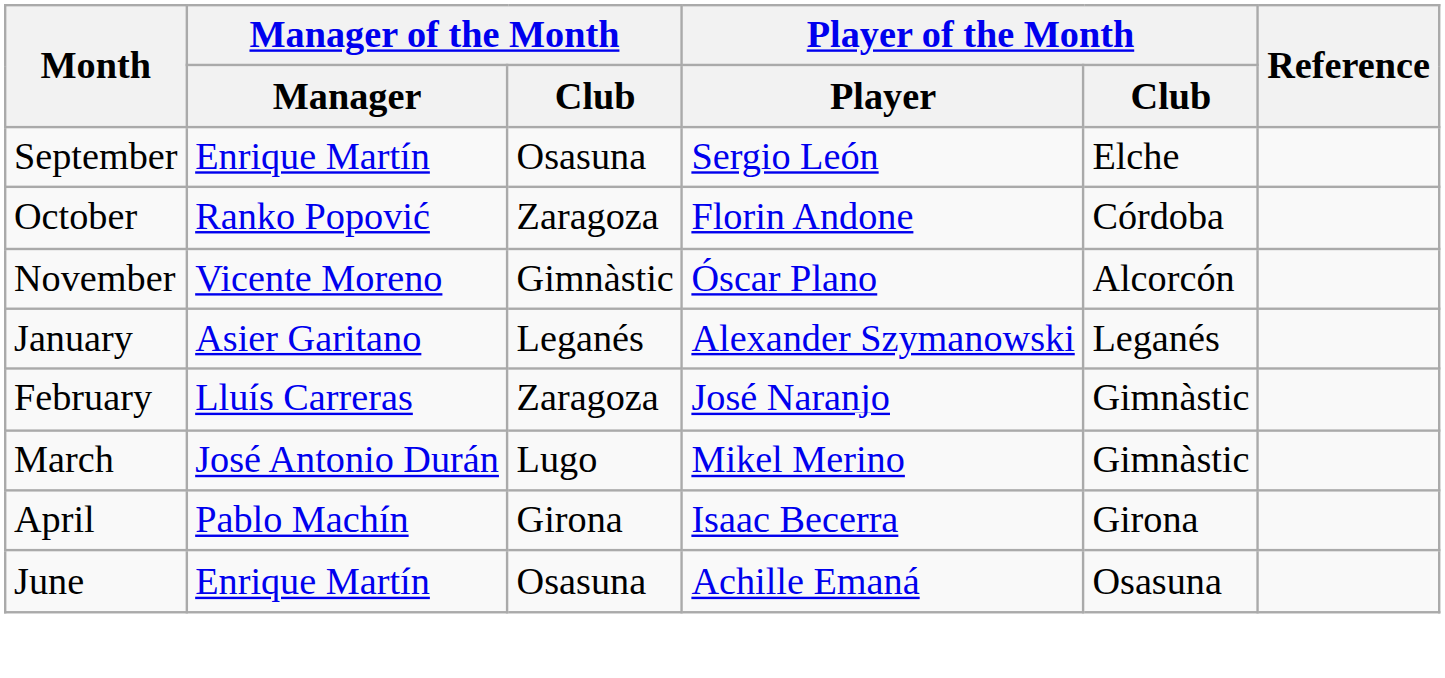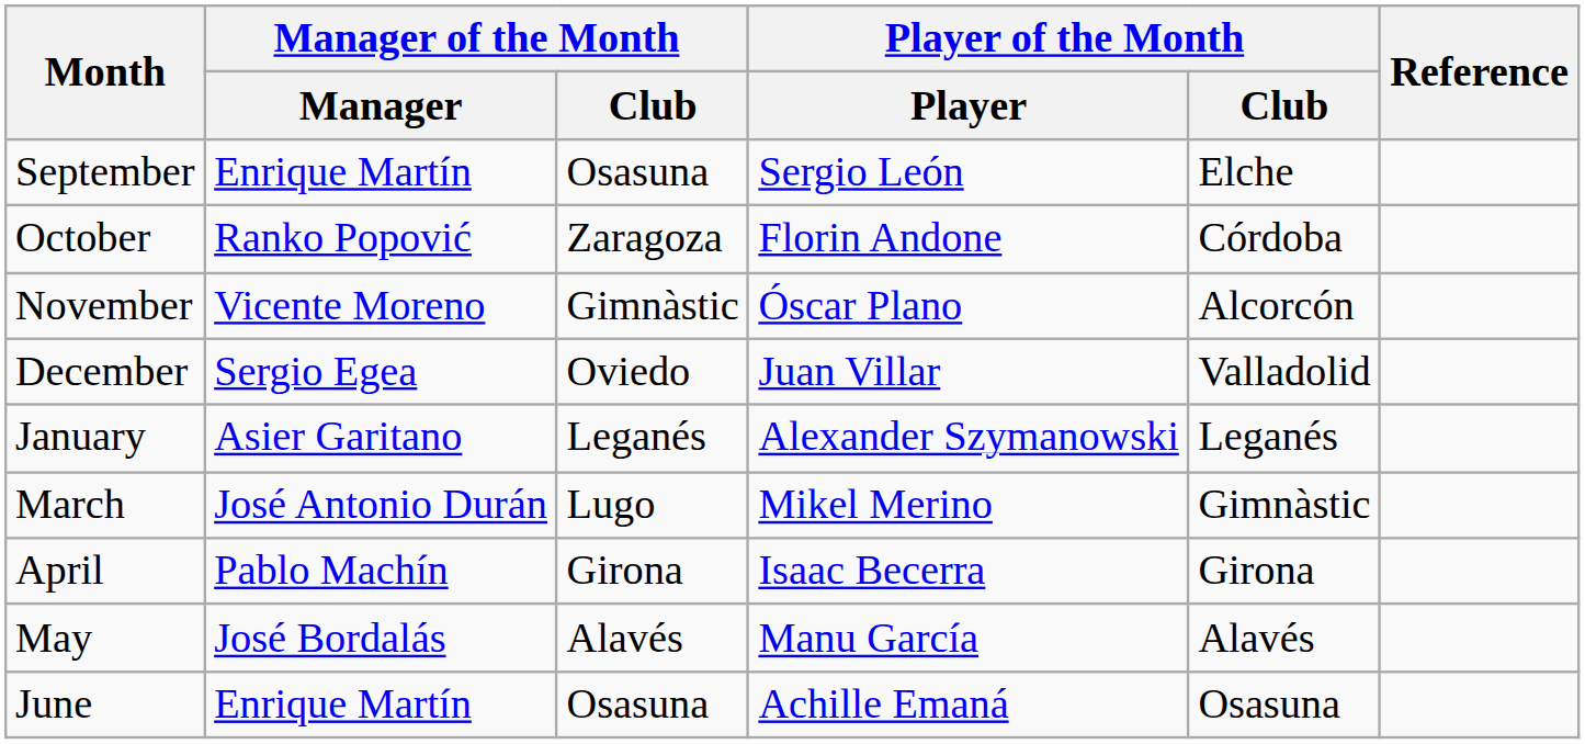+ row: December | Sergio Egea | Oviedo | Juan Villar | Valladolid
- row: February | Lluís Carreras | Zaragoza | José Naranjo | Gimnàstic
+ row: May | José Bordalás | Alavés | Manu García | Alavés
